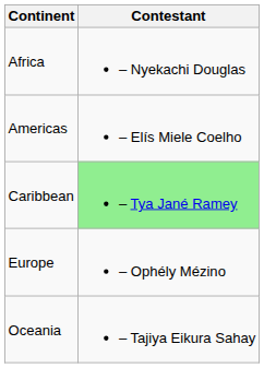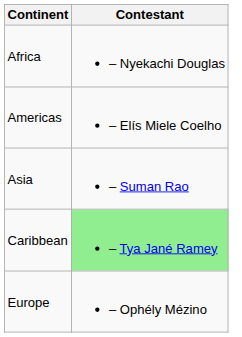+ row: Asia | – Suman Rao
- row: Oceania | – Tajiya Eikura Sahay
